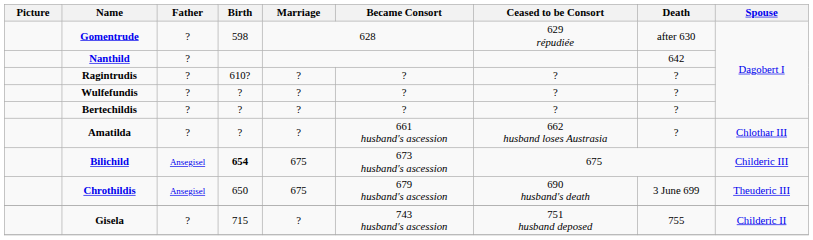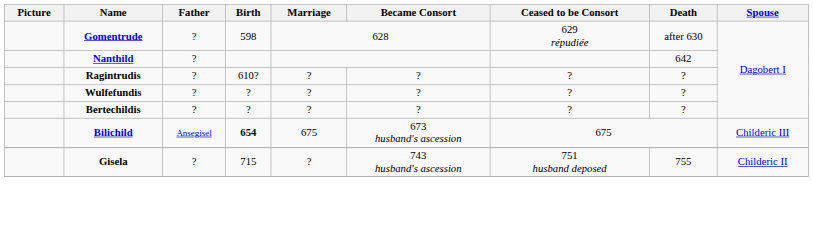- row: Amatilda | ? | ? | ? | 661 husband's ascession | 662 husband loses Austrasia | ? | Chlothar III
- row: Chrothildis | Ansegisel | 650 | 675 | 679 husband's ascession | 690 husband's death | 3 June 699 | Theuderic III
